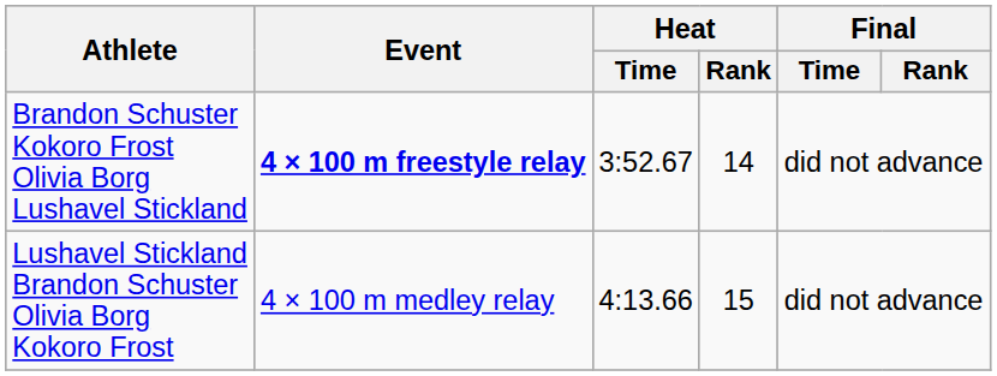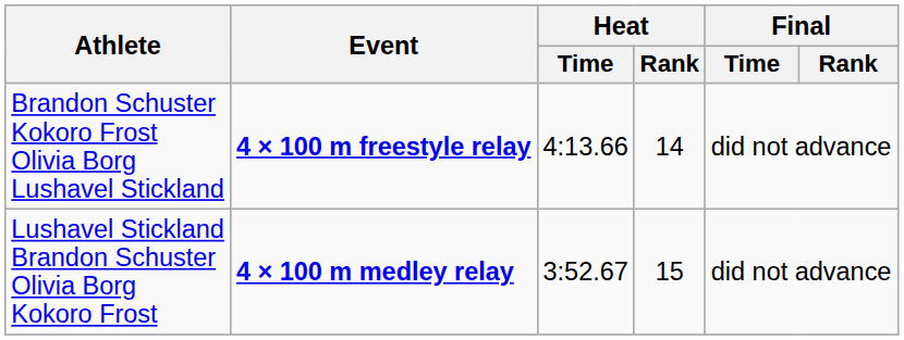Brandon Schuster Kokoro Frost Olivia Borg Lushavel Stickland | Heat / Time: 3:52.67 -> 4:13.66
Lushavel Stickland Brandon Schuster Olivia Borg Kokoro Frost | Event: normal -> bold
Lushavel Stickland Brandon Schuster Olivia Borg Kokoro Frost | Heat / Time: 4:13.66 -> 3:52.67
